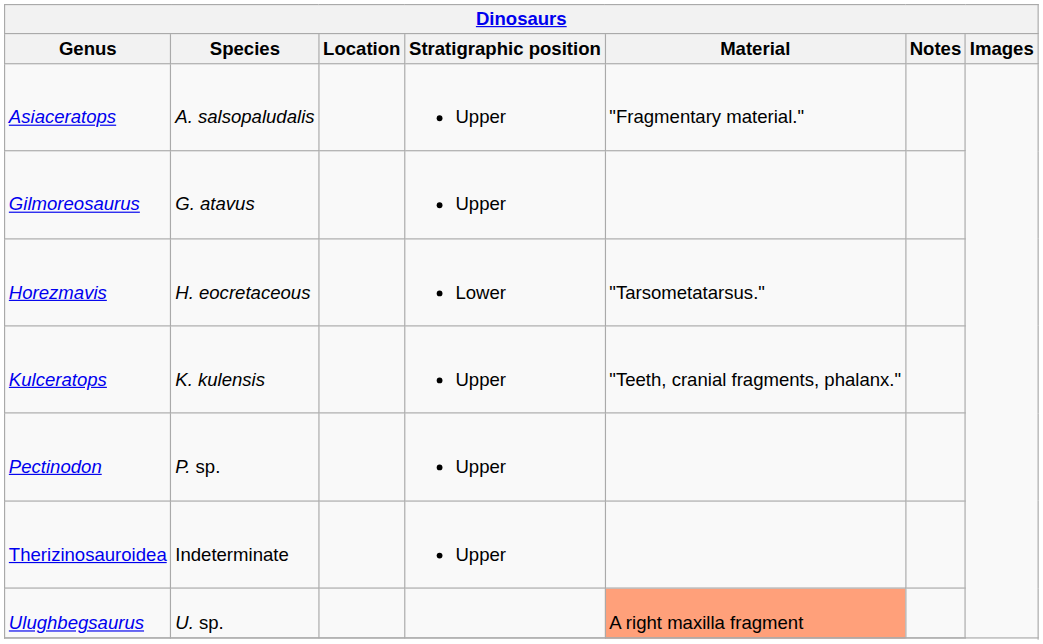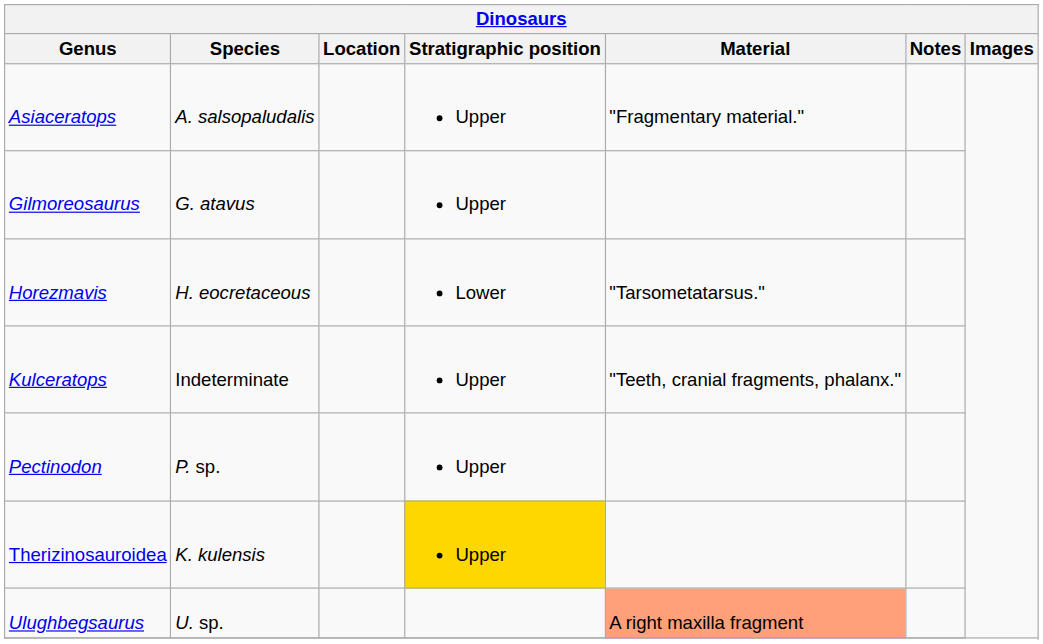Kulceratops | Species: K. kulensis -> Indeterminate
Therizinosauroidea | Species: Indeterminate -> K. kulensis
Therizinosauroidea | Stratigraphic position: no background -> gold background
